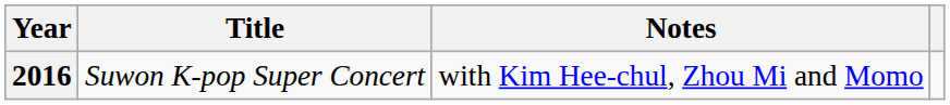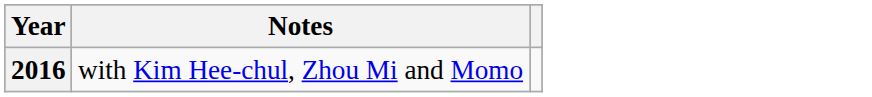- column: Title | Suwon K-pop Super Concert
